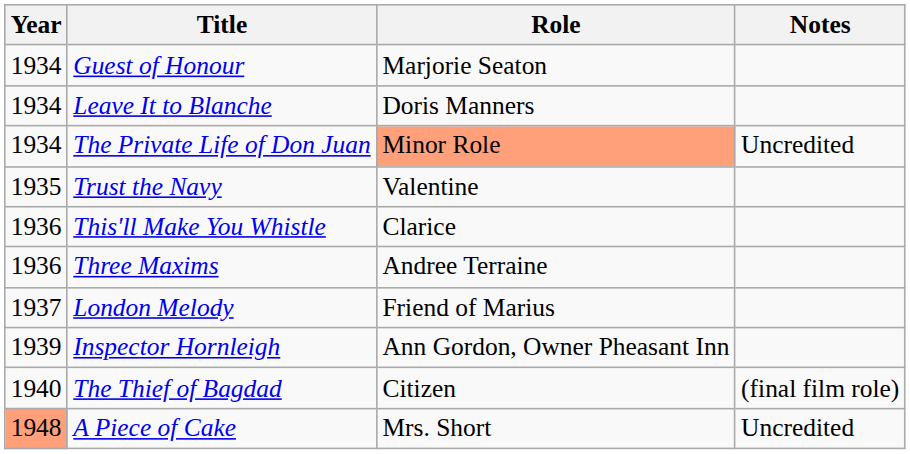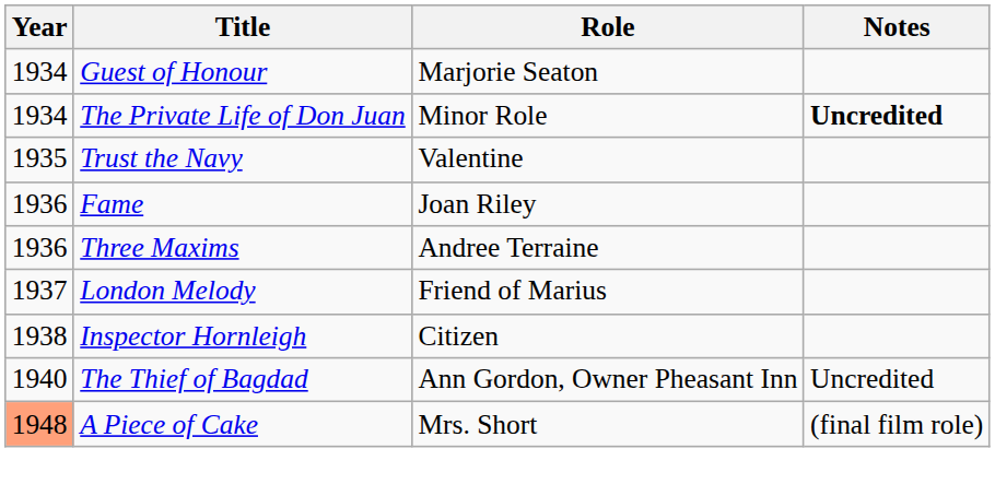- row: 1934 | Leave It to Blanche | Doris Manners
The Private Life of Don Juan | Role: lightsalmon background -> no background
The Private Life of Don Juan | Notes: normal -> bold
+ row: 1936 | Fame | Joan Riley
- row: 1936 | This'll Make You Whistle | Clarice
Inspector Hornleigh | Year: 1939 -> 1938
Inspector Hornleigh | Role: Ann Gordon, Owner Pheasant Inn -> Citizen
The Thief of Bagdad | Role: Citizen -> Ann Gordon, Owner Pheasant Inn
The Thief of Bagdad | Notes: (final film role) -> Uncredited
A Piece of Cake | Notes: Uncredited -> (final film role)
